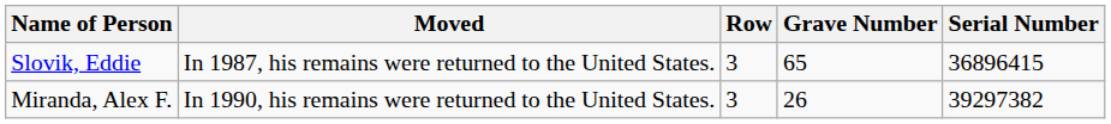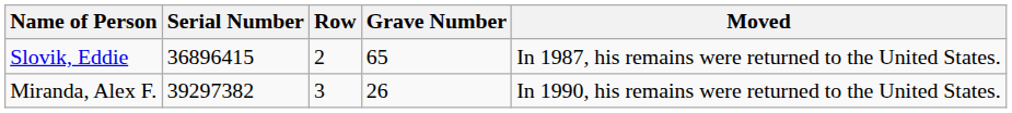columns swapped: Serial Number <-> Moved
Slovik, Eddie | Row: 3 -> 2
